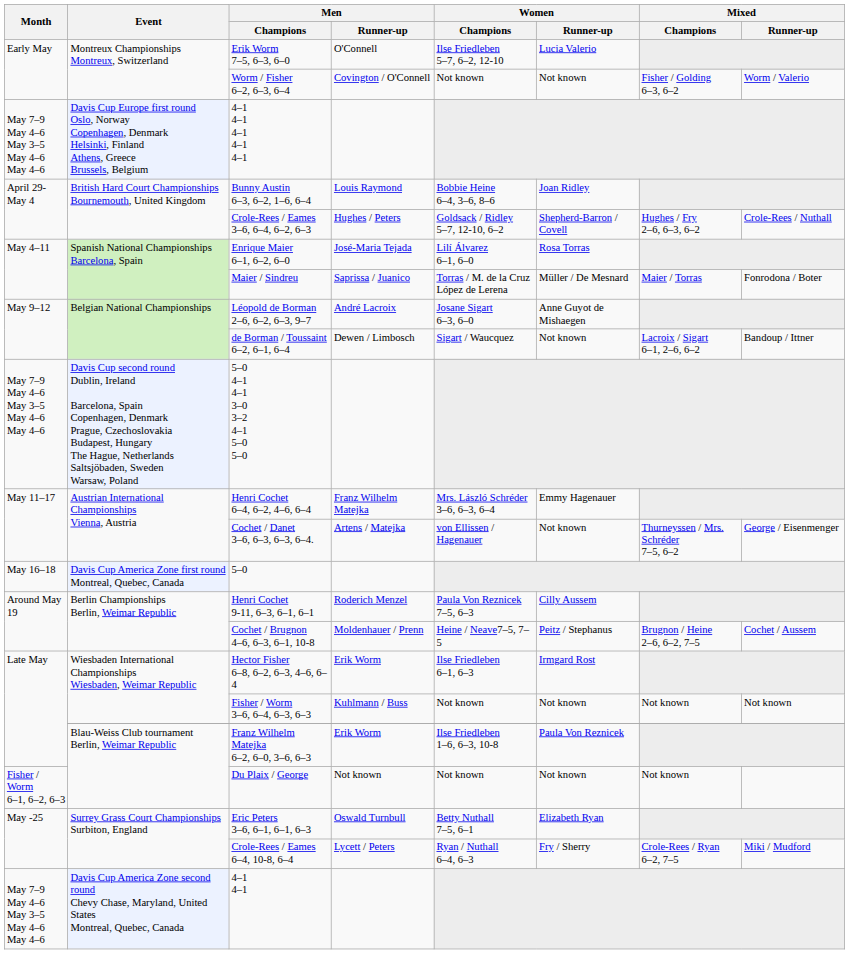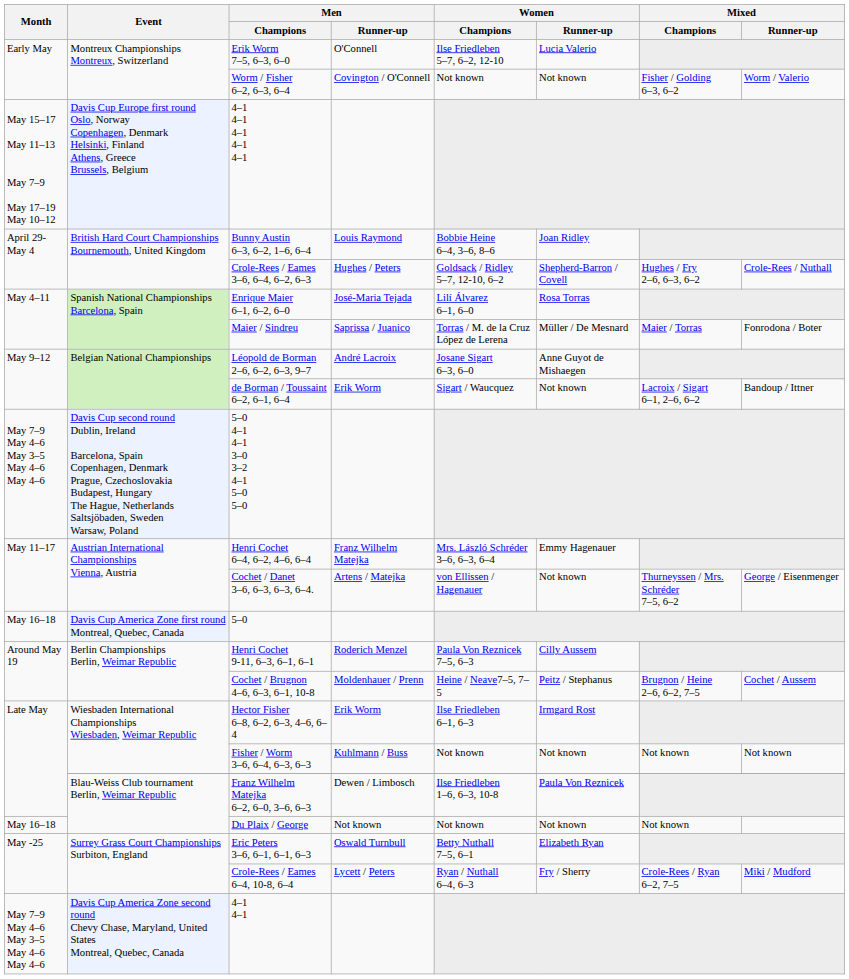4–1 4–1 4–1 4–1 4–1 | Month: May 7–9 May 4–6 May 3–5 May 4–6 May 4–6 -> May 15–17 May 11–13 May 7–9 May 17–19 May 10–12
de Borman / Toussaint 6–2, 6–1, 6–4 | Men / Runner-up: Dewen / Limbosch -> Erik Worm
Franz Wilhelm Matejka 6–2, 6–0, 3–6, 6–3 | Men / Runner-up: Erik Worm -> Dewen / Limbosch
Du Plaix / George | Month: Fisher / Worm 6–1, 6–2, 6–3 -> May 16–18
